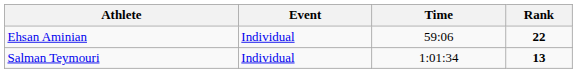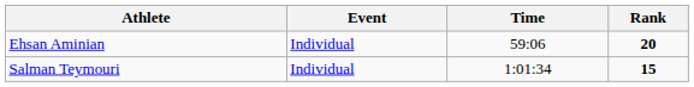Ehsan Aminian | Rank: 22 -> 20
Salman Teymouri | Rank: 13 -> 15
